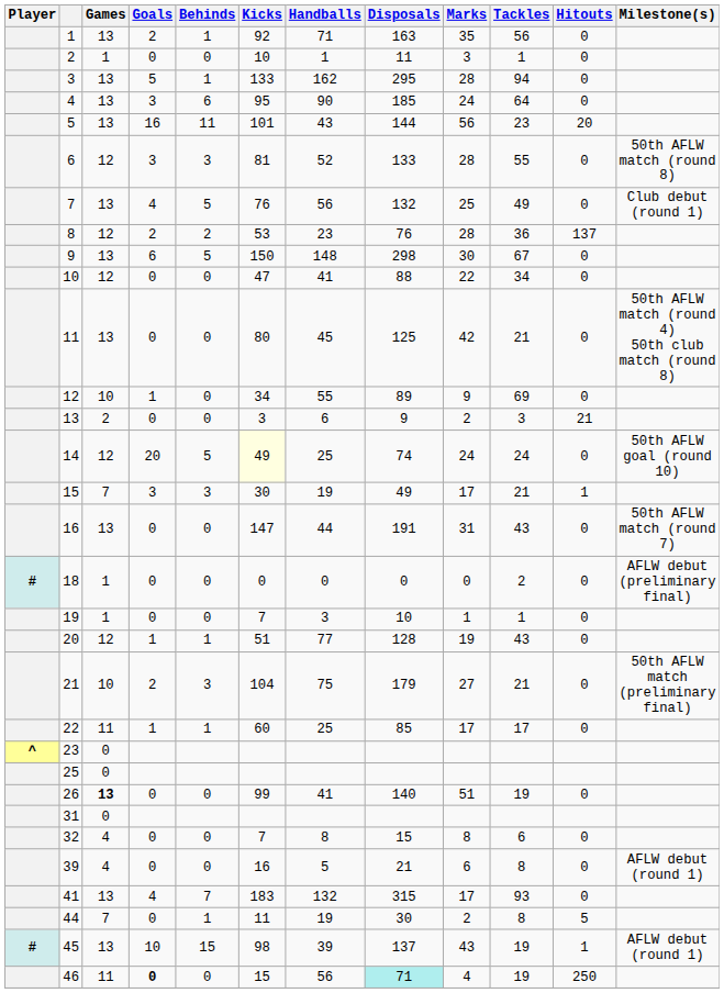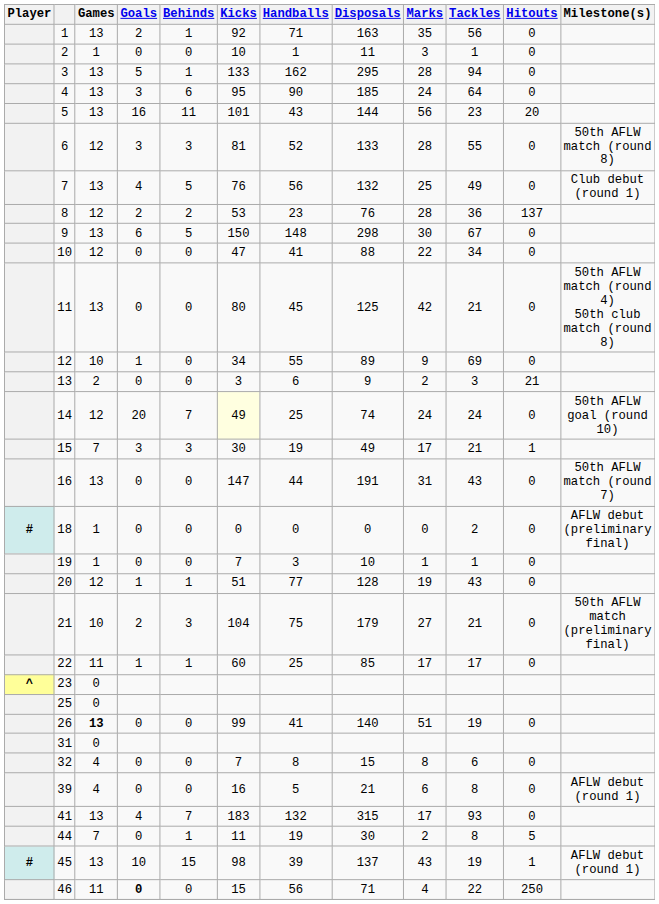14 | Behinds: 5 -> 7
46 | Disposals: paleturquoise background -> no background
46 | Tackles: 19 -> 22
